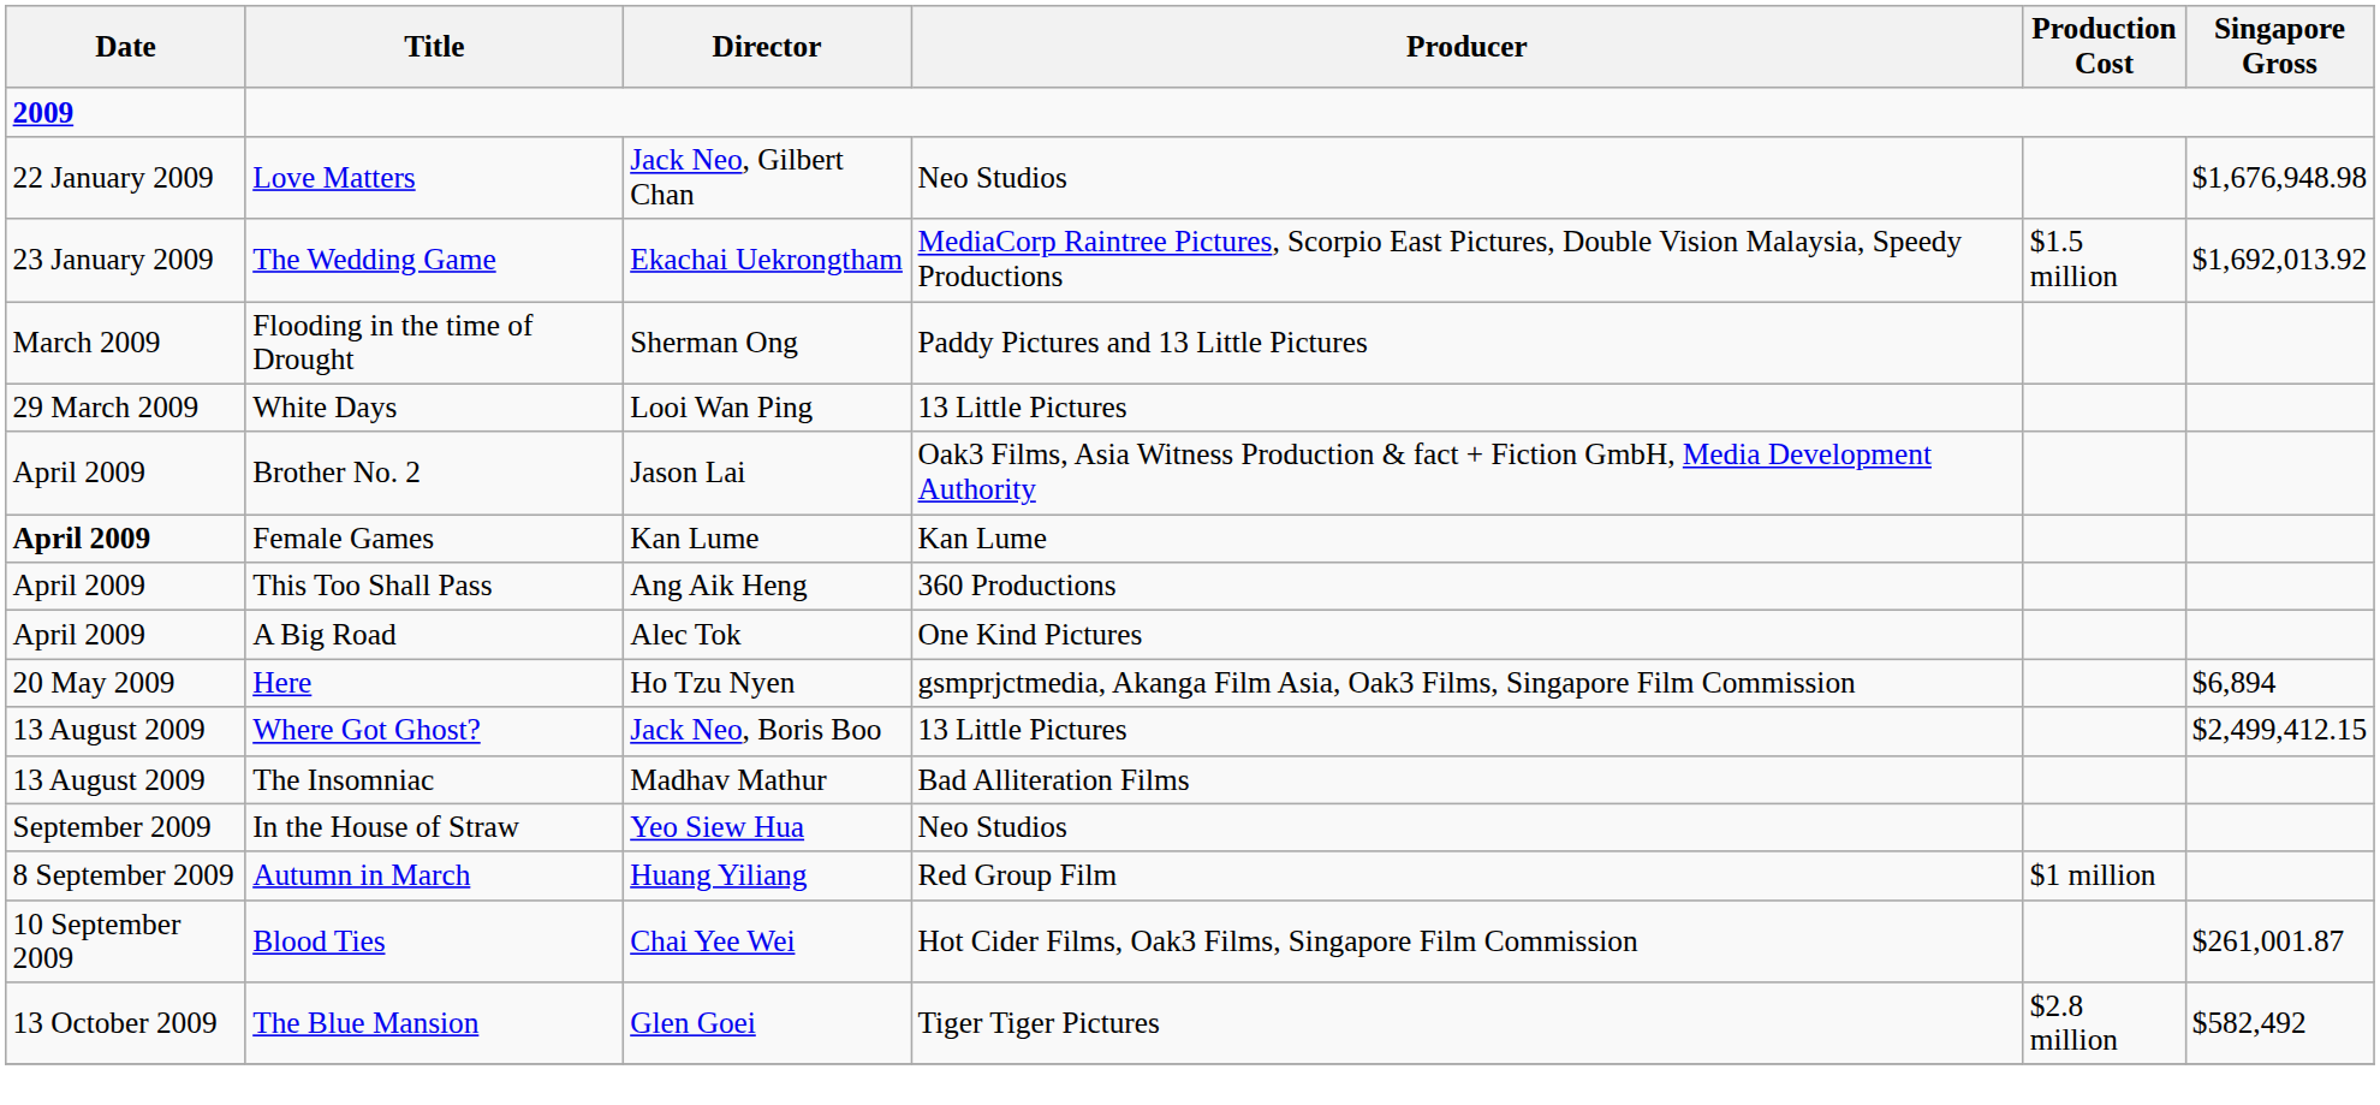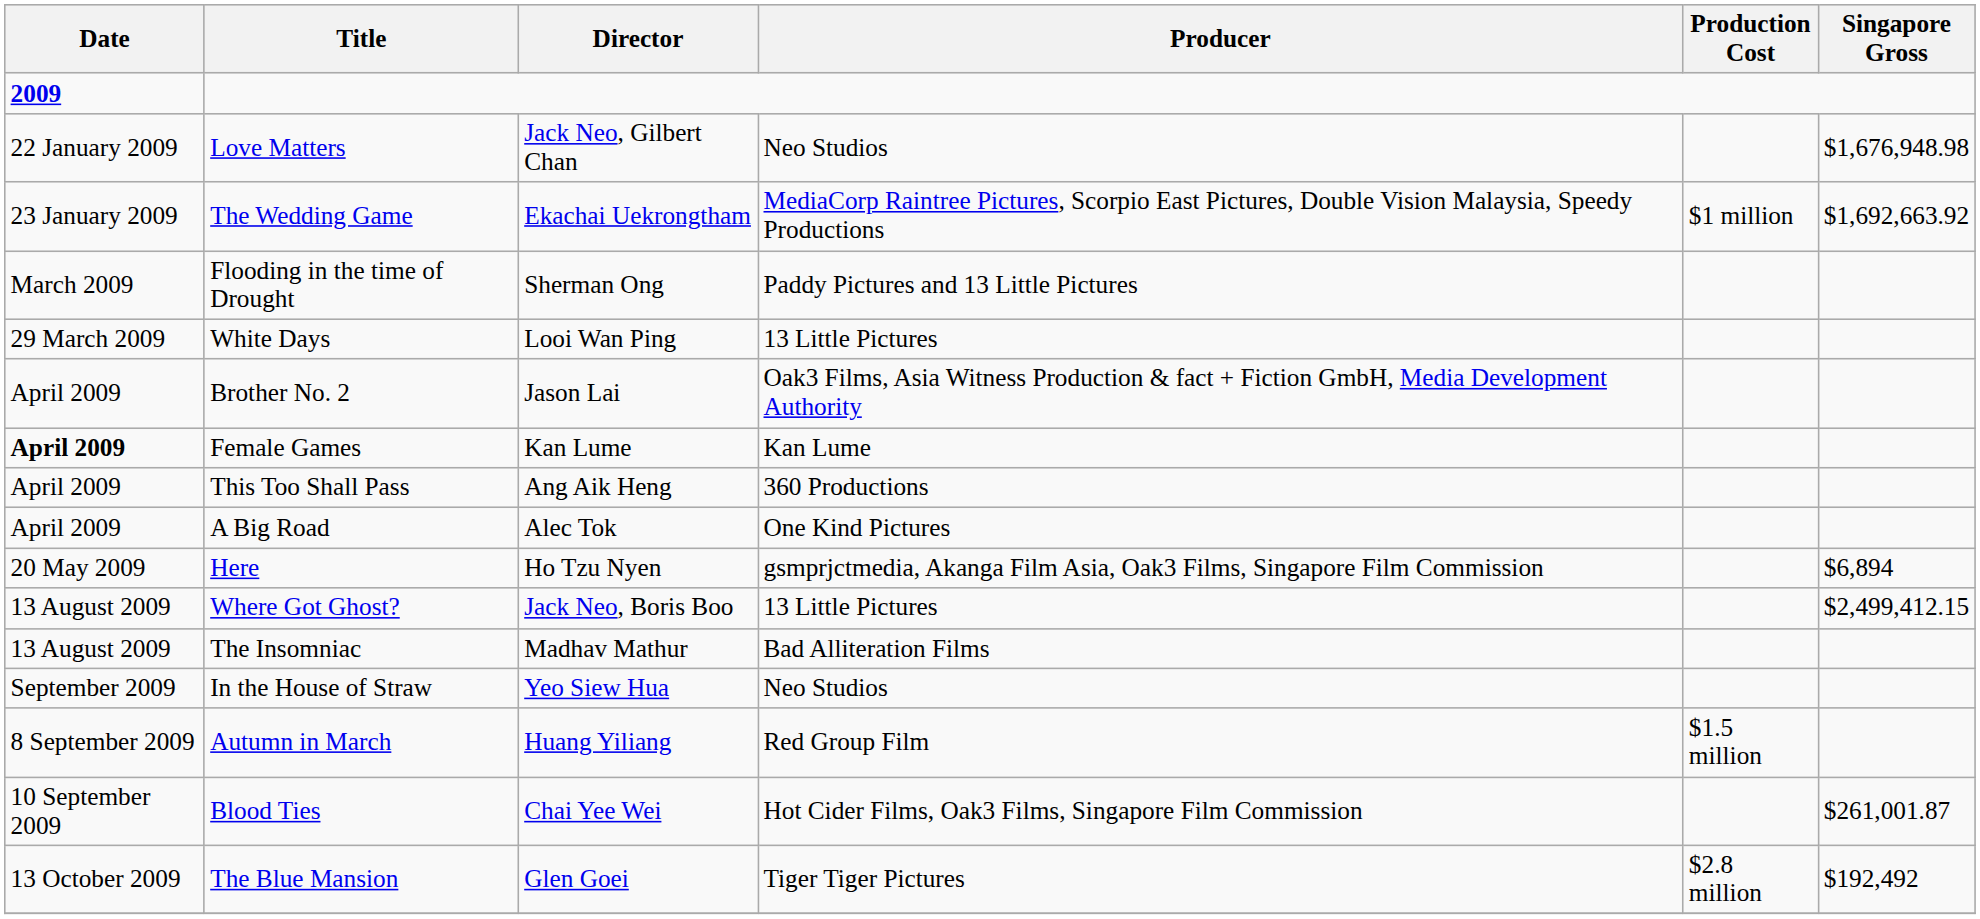The Wedding Game | Production Cost: $1.5 million -> $1 million
The Wedding Game | Singapore Gross: $1,692,013.92 -> $1,692,663.92
Autumn in March | Production Cost: $1 million -> $1.5 million
The Blue Mansion | Singapore Gross: $582,492 -> $192,492
